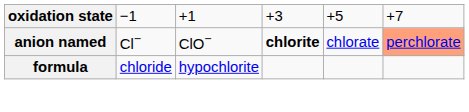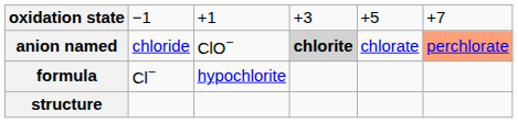anion named | column 2: Cl− -> chloride
anion named | column 4: no background -> lightgrey background
formula | column 2: chloride -> Cl−
+ row: structure
